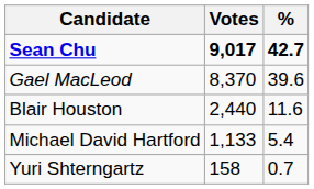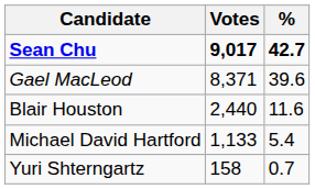Gael MacLeod | Votes: 8,370 -> 8,371
